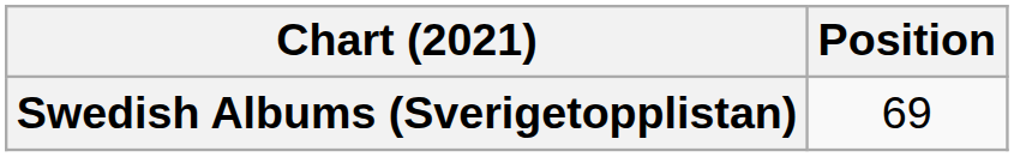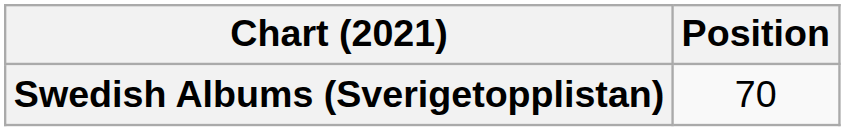Swedish Albums (Sverigetopplistan) | Position: 69 -> 70
